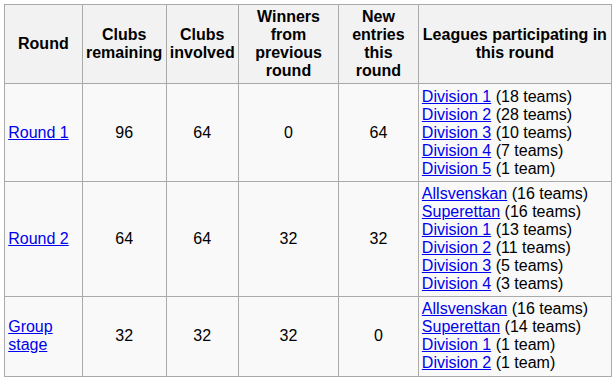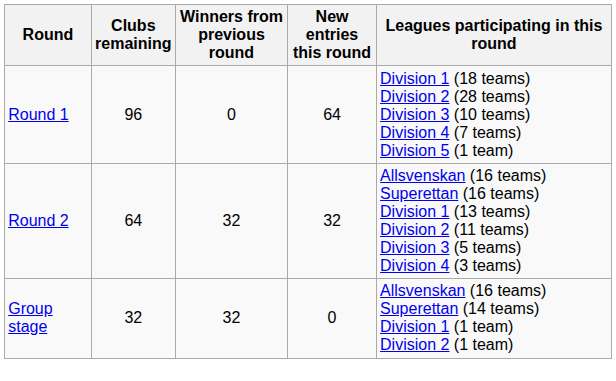- column: Clubs involved | 64 | 64 | 32
